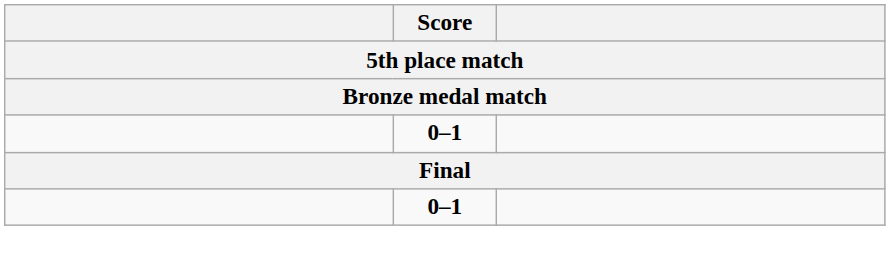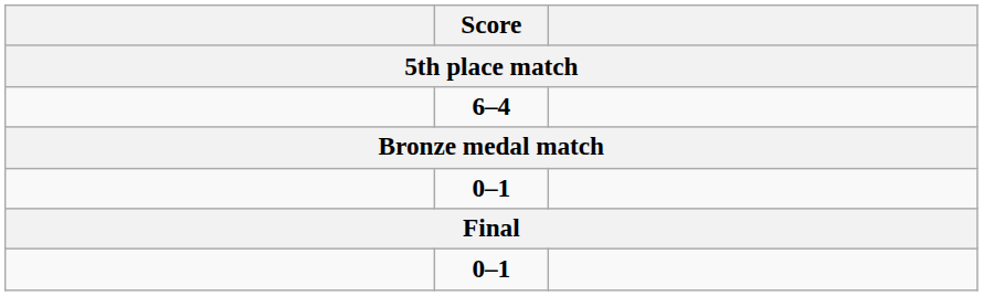+ row: 6–4
